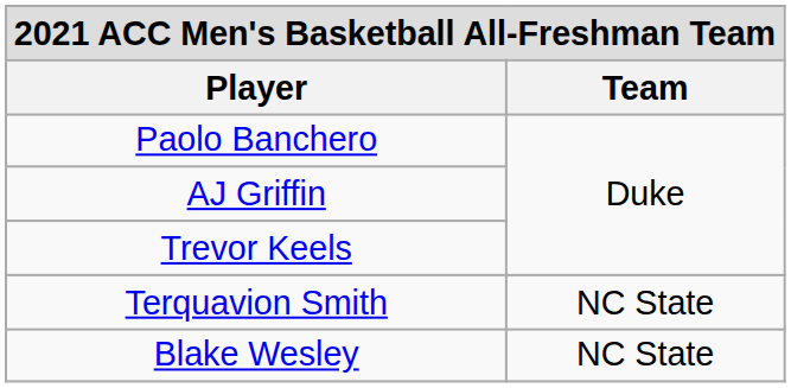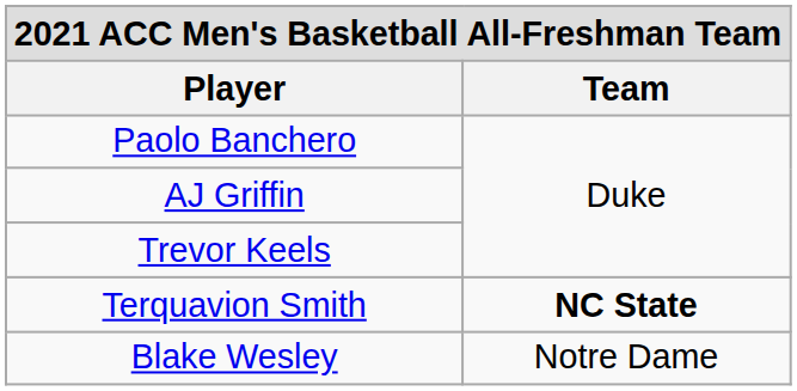Terquavion Smith | Team: normal -> bold
Blake Wesley | Team: NC State -> Notre Dame
